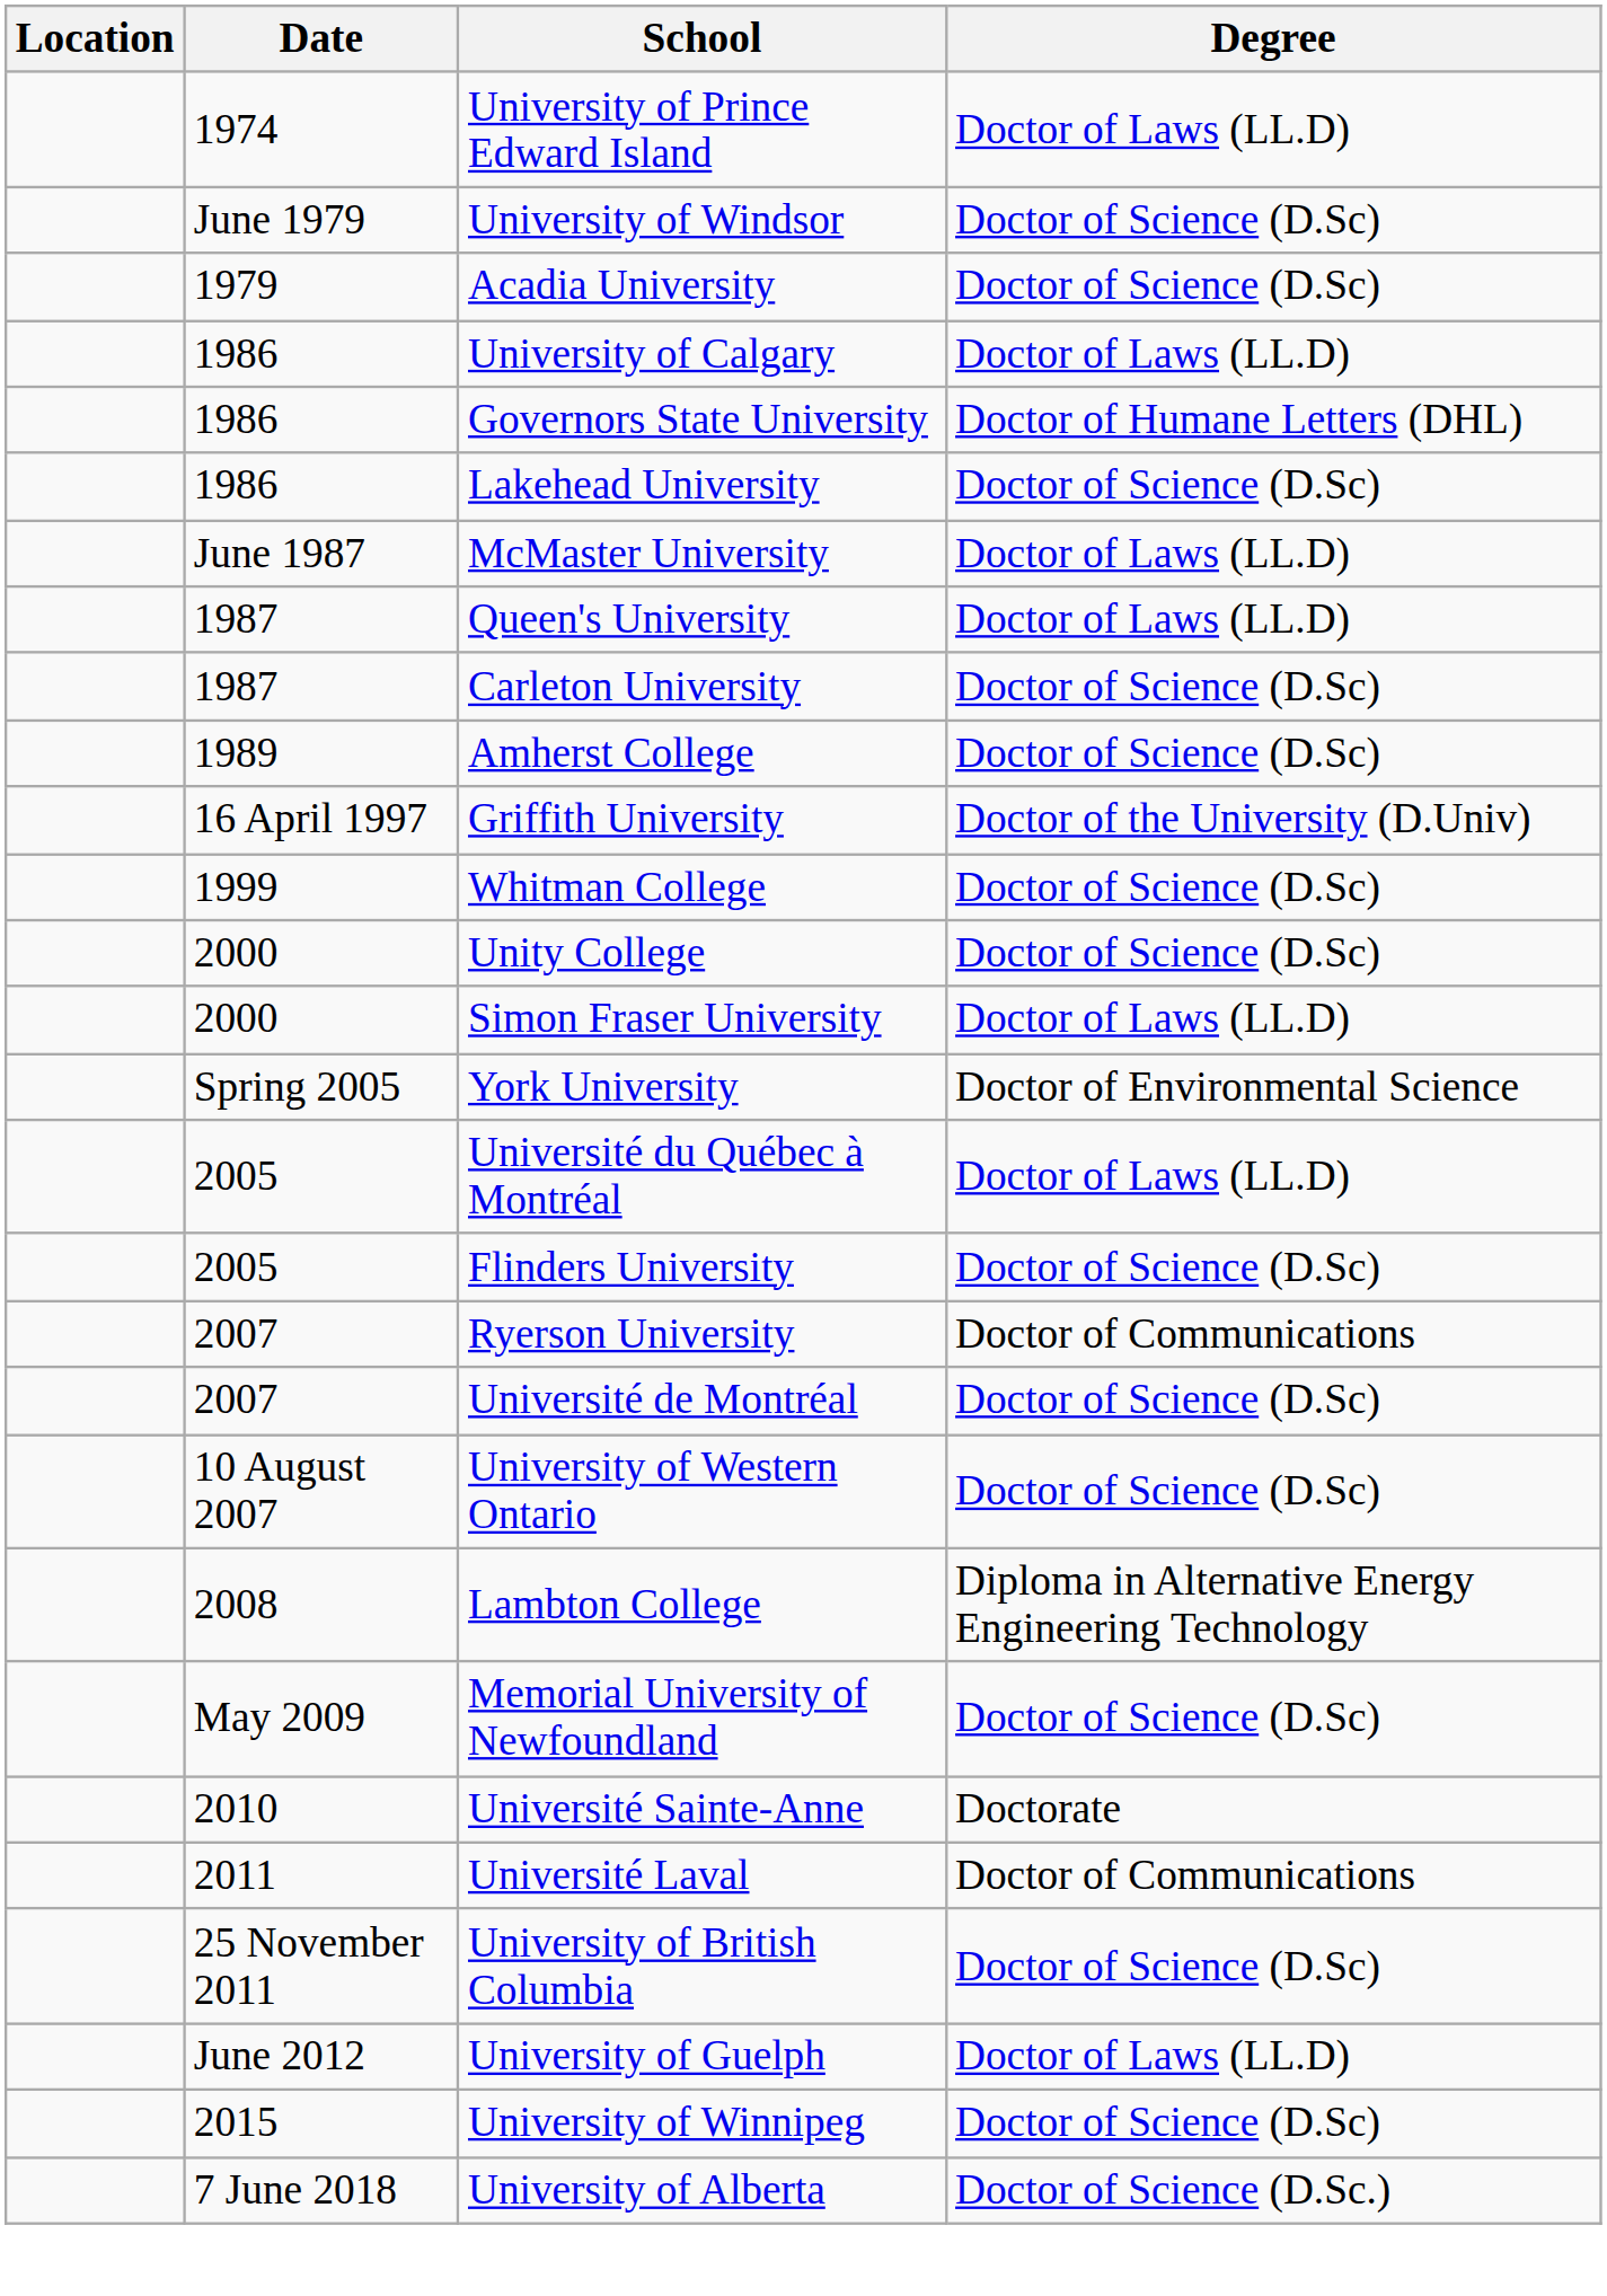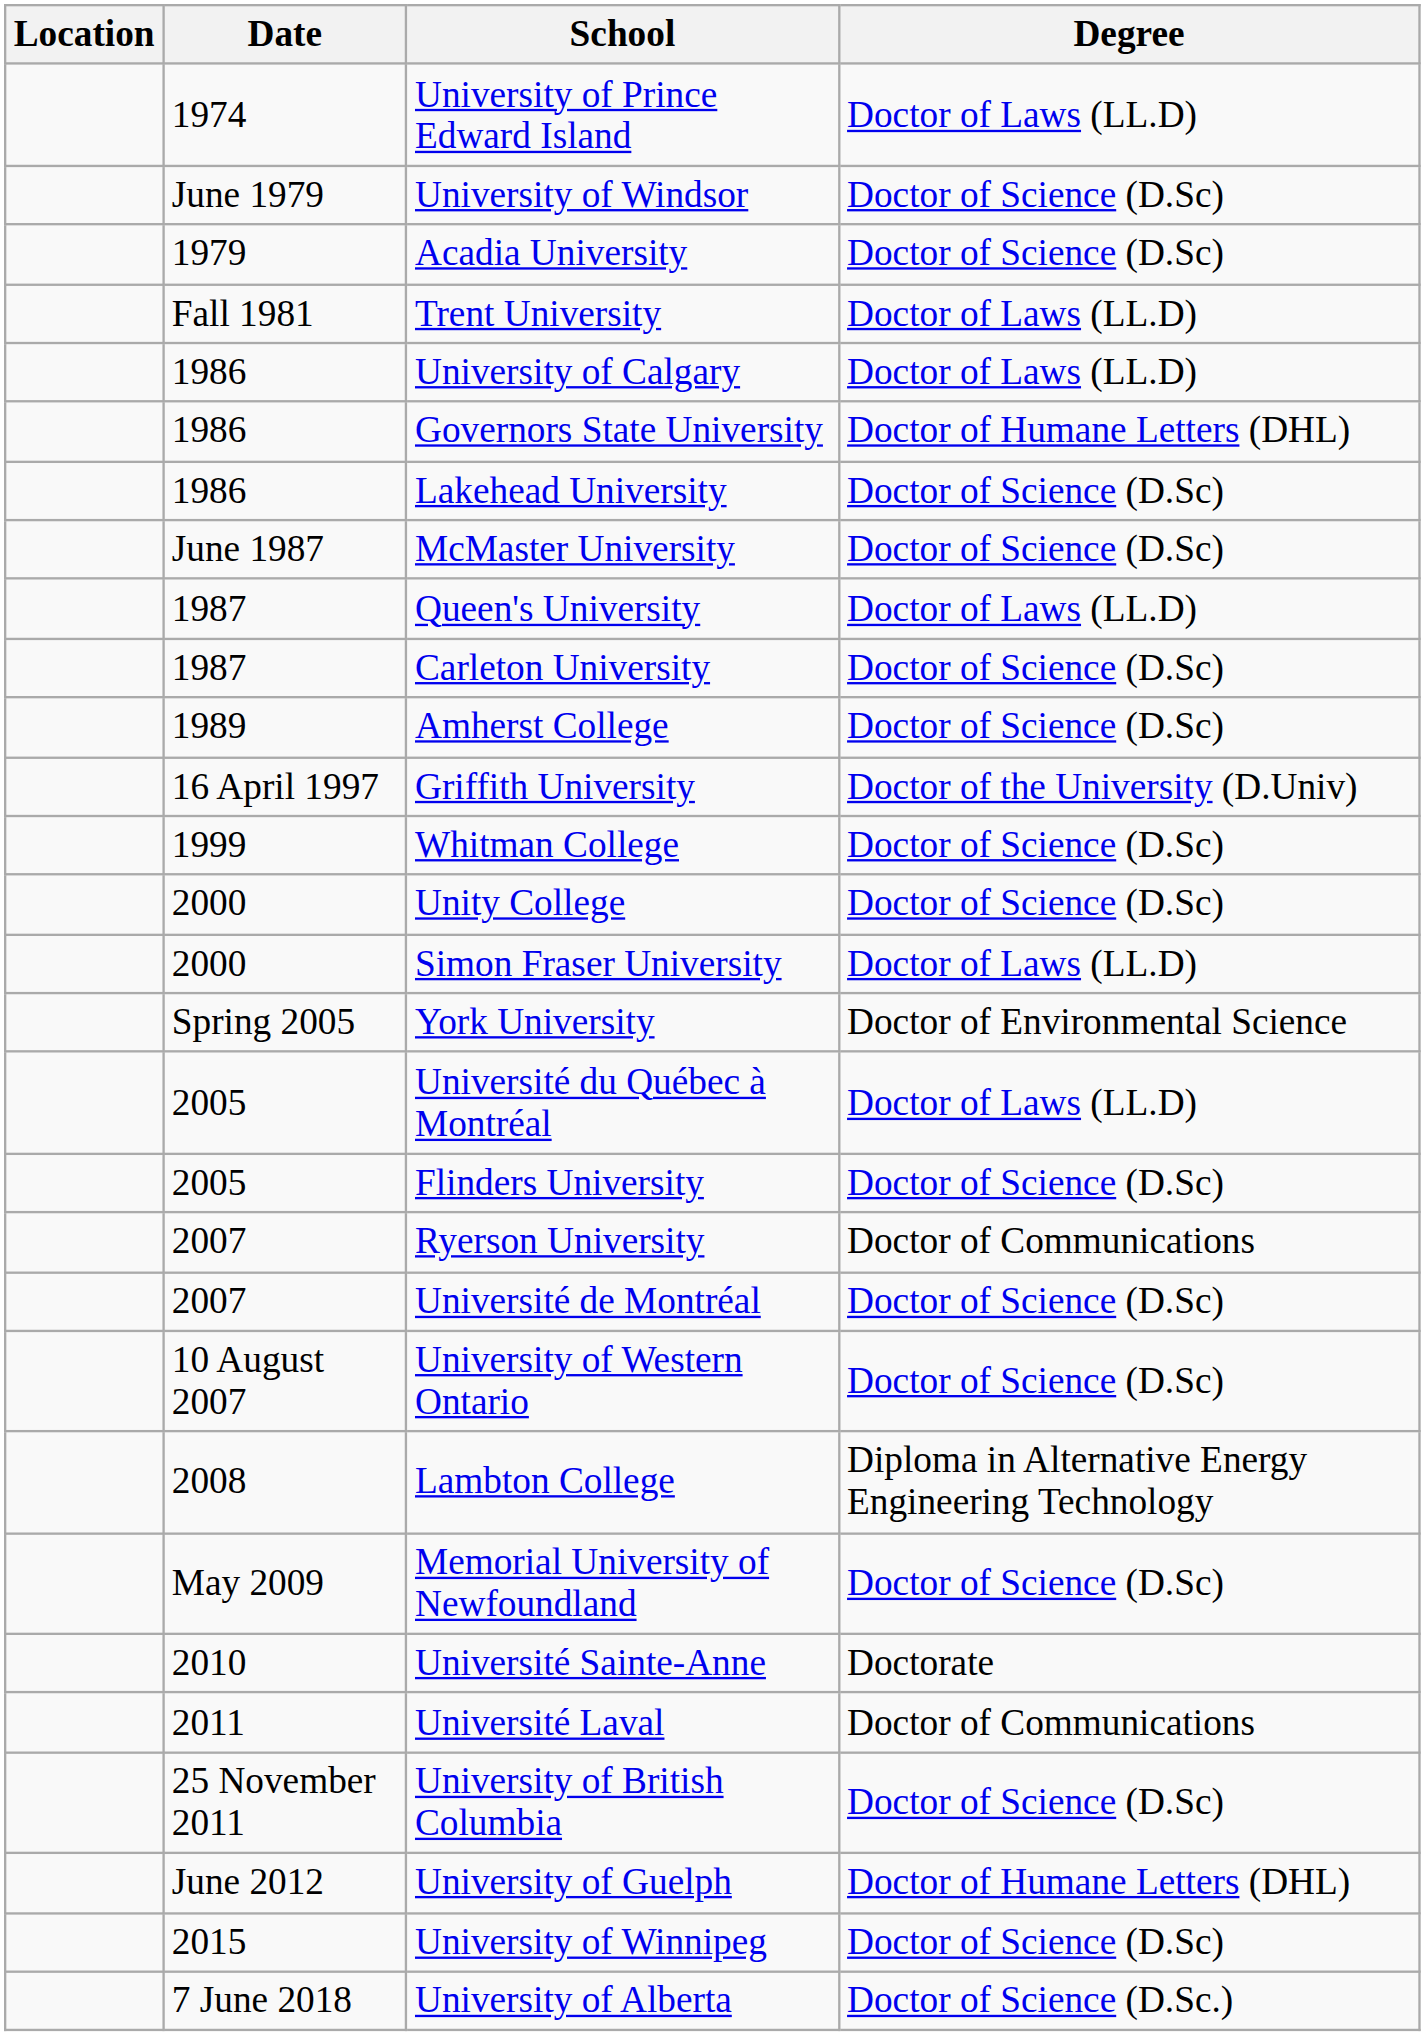+ row: Fall 1981 | Trent University | Doctor of Laws (LL.D)
McMaster University | Degree: Doctor of Laws (LL.D) -> Doctor of Science (D.Sc)
University of Guelph | Degree: Doctor of Laws (LL.D) -> Doctor of Humane Letters (DHL)
